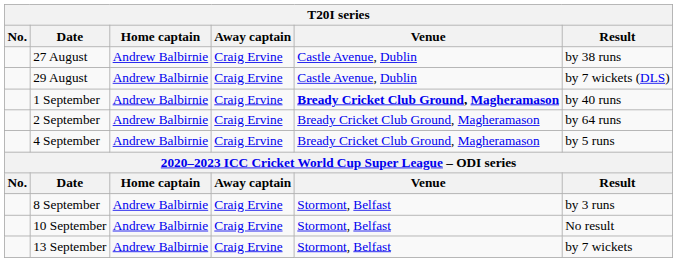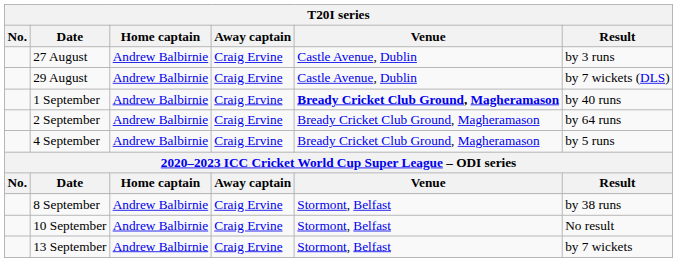27 August | Result: by 38 runs -> by 3 runs
8 September | Result: by 3 runs -> by 38 runs
